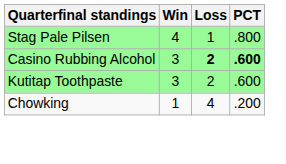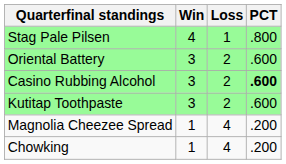+ row: Oriental Battery | 3 | 2 | .600
Casino Rubbing Alcohol | Loss: bold -> normal
+ row: Magnolia Cheezee Spread | 1 | 4 | .200
